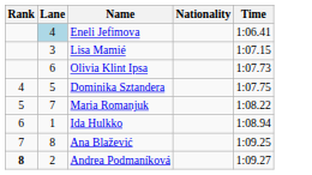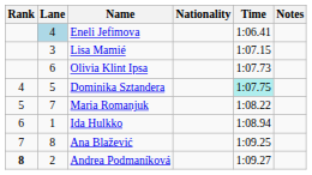+ column: Notes
Dominika Sztandera | Time: no background -> paleturquoise background
